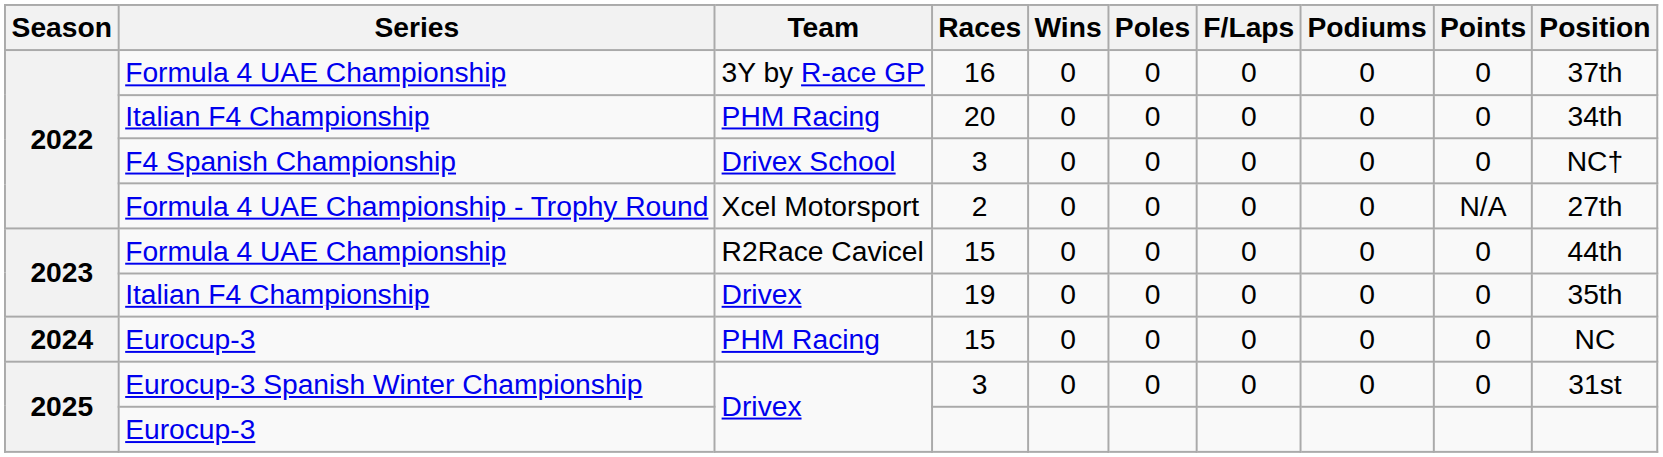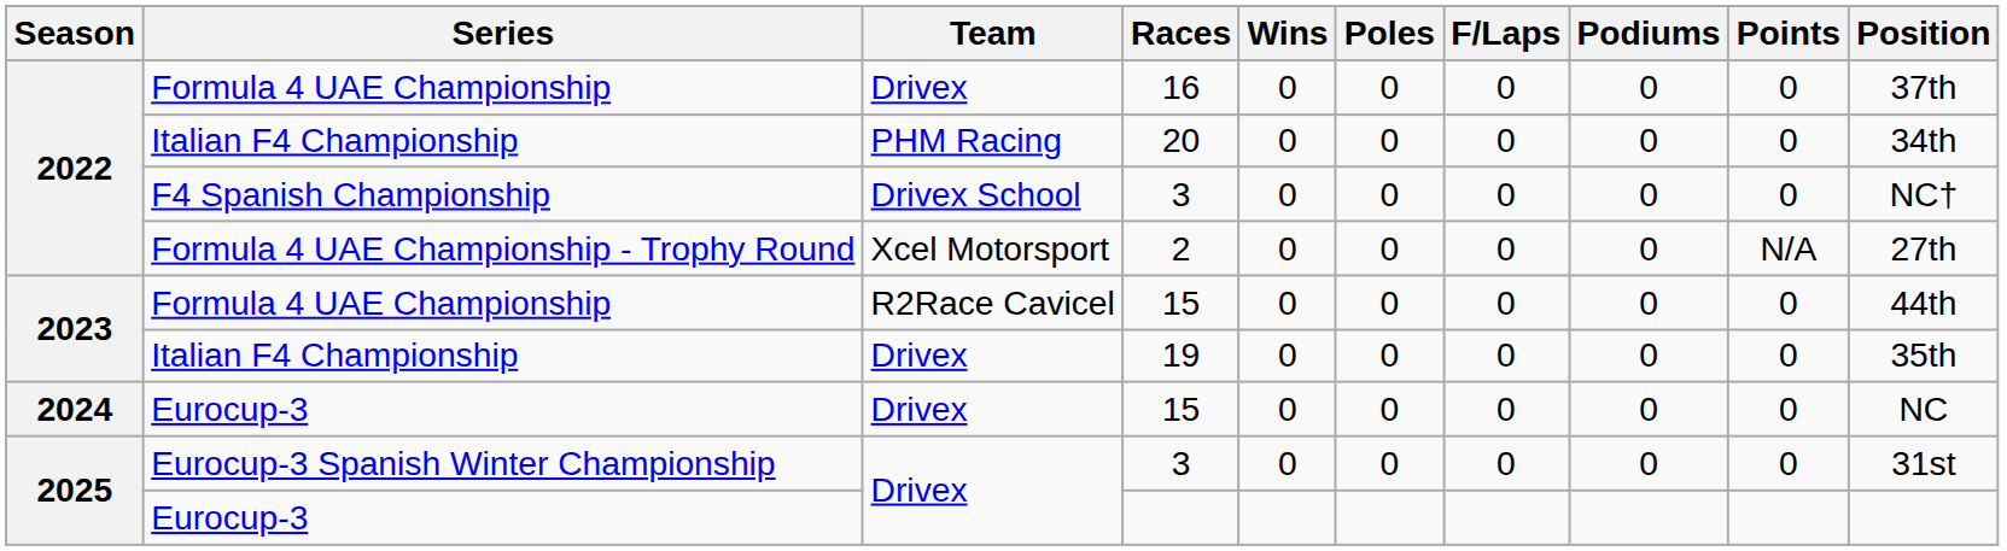16 | Team: 3Y by R-ace GP -> Drivex
Eurocup-3 / 15 | Team: PHM Racing -> Drivex
